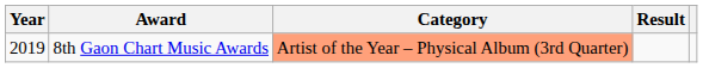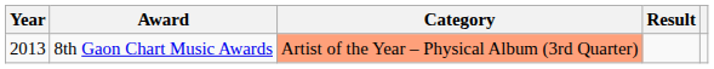8th Gaon Chart Music Awards | Year: 2019 -> 2013
